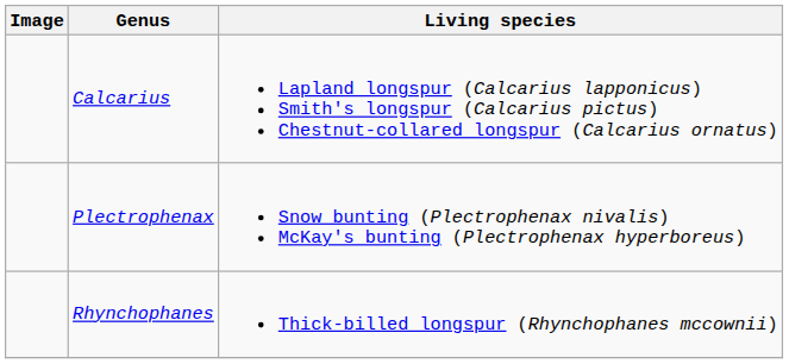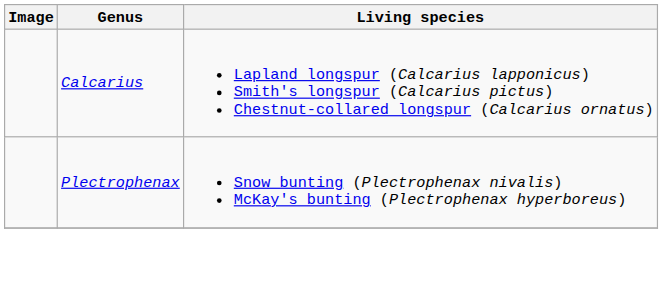- row: Rhynchophanes | Thick-billed longspur (Rhynchophanes mccownii)
